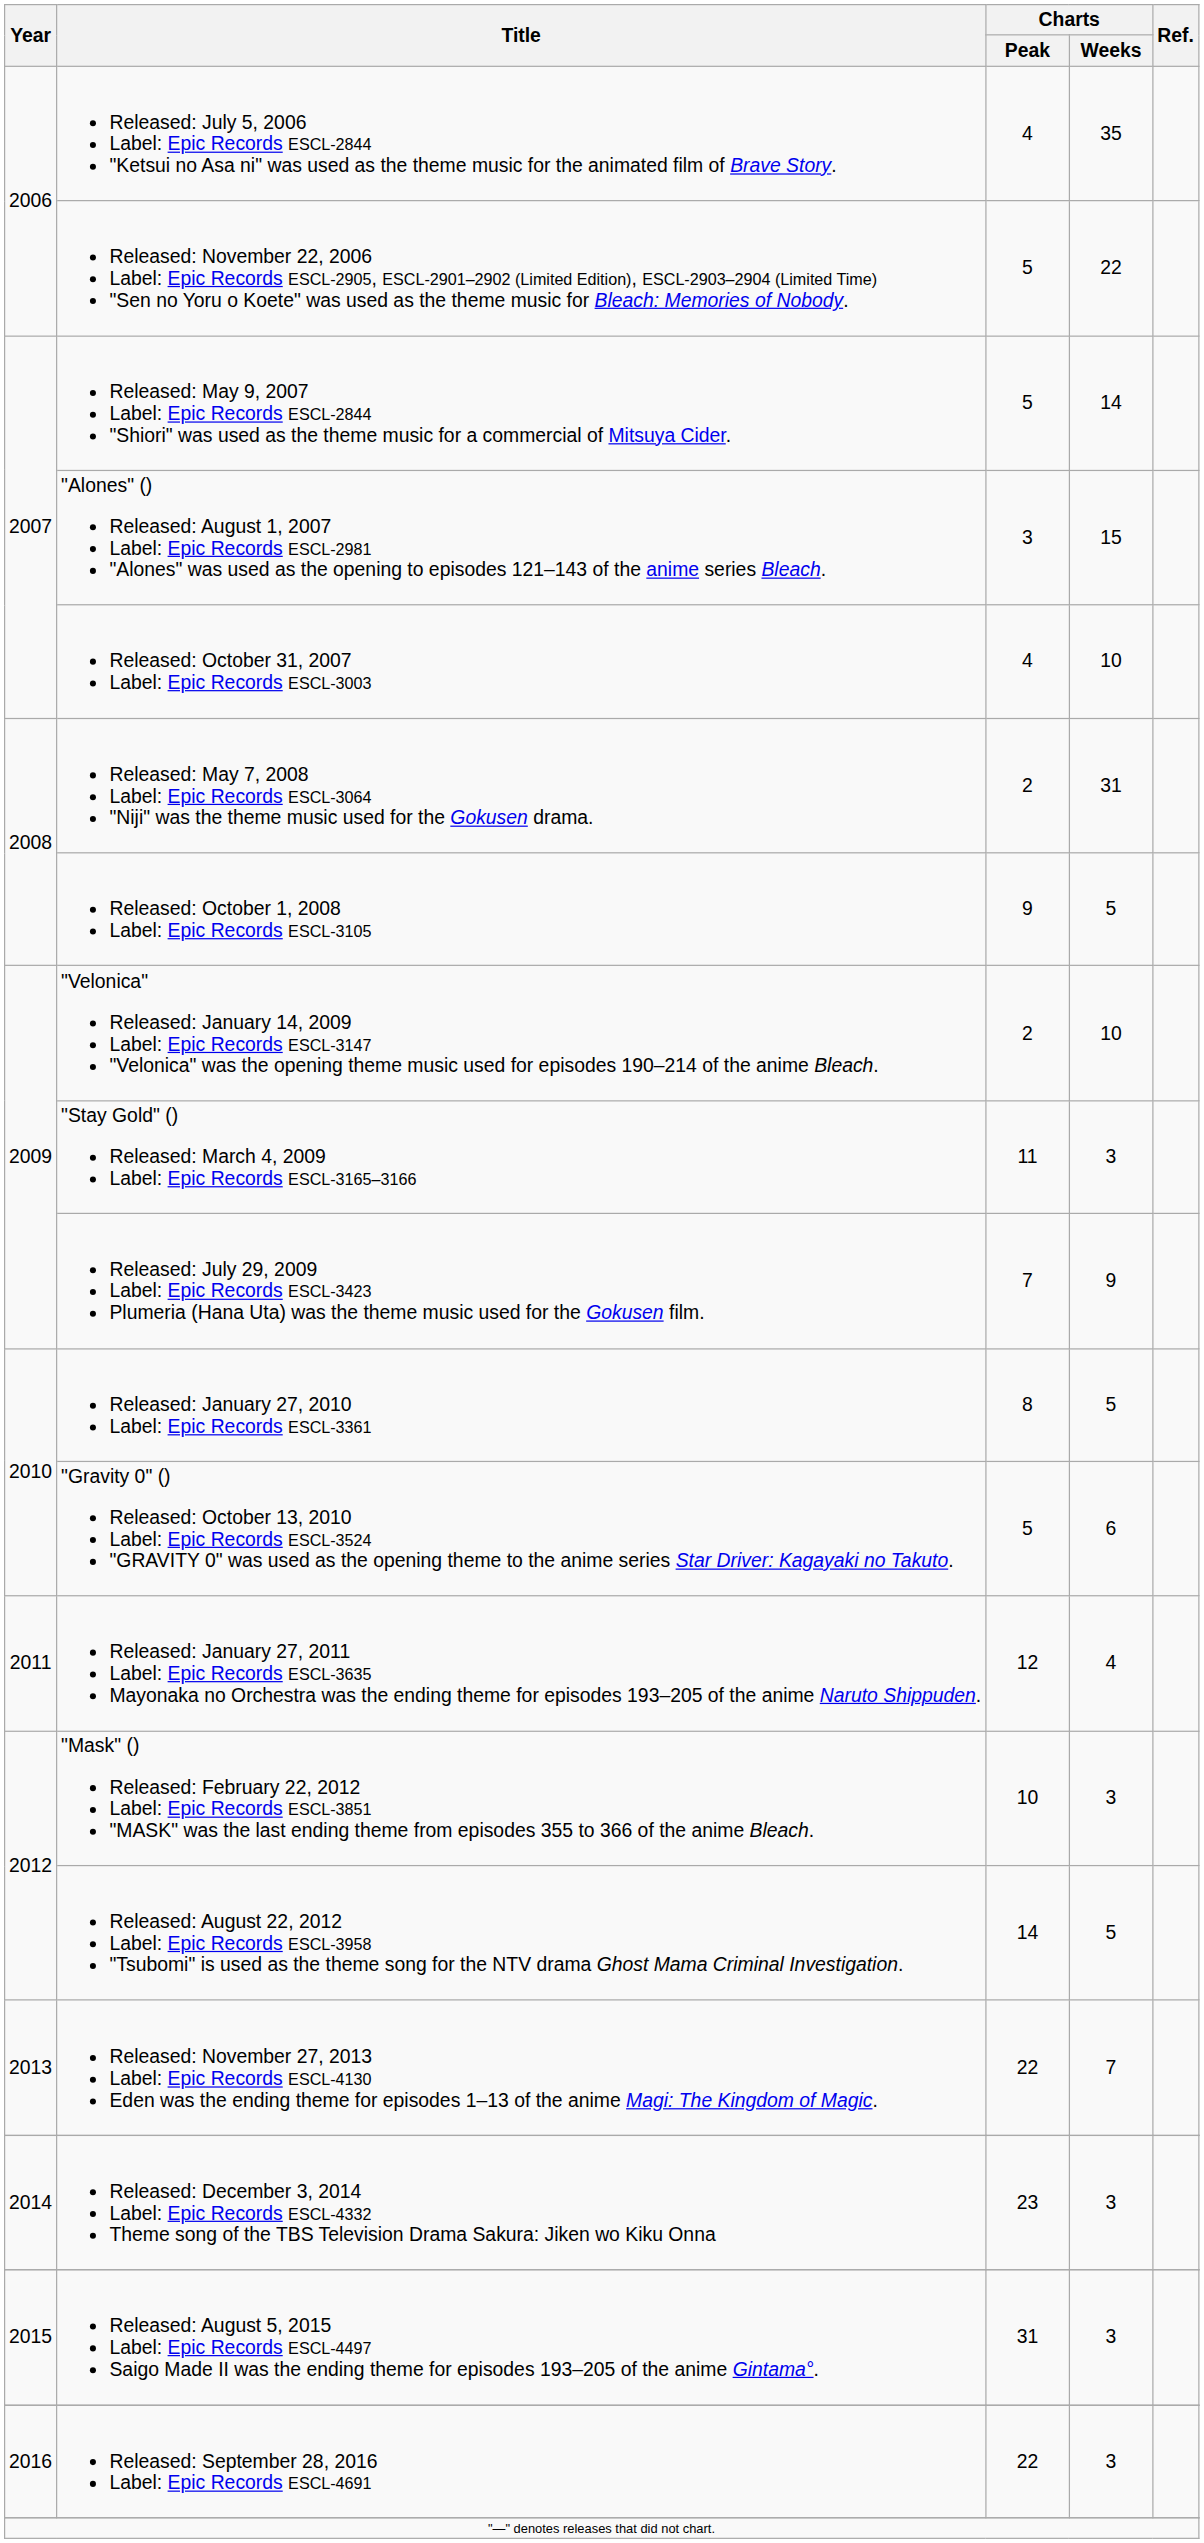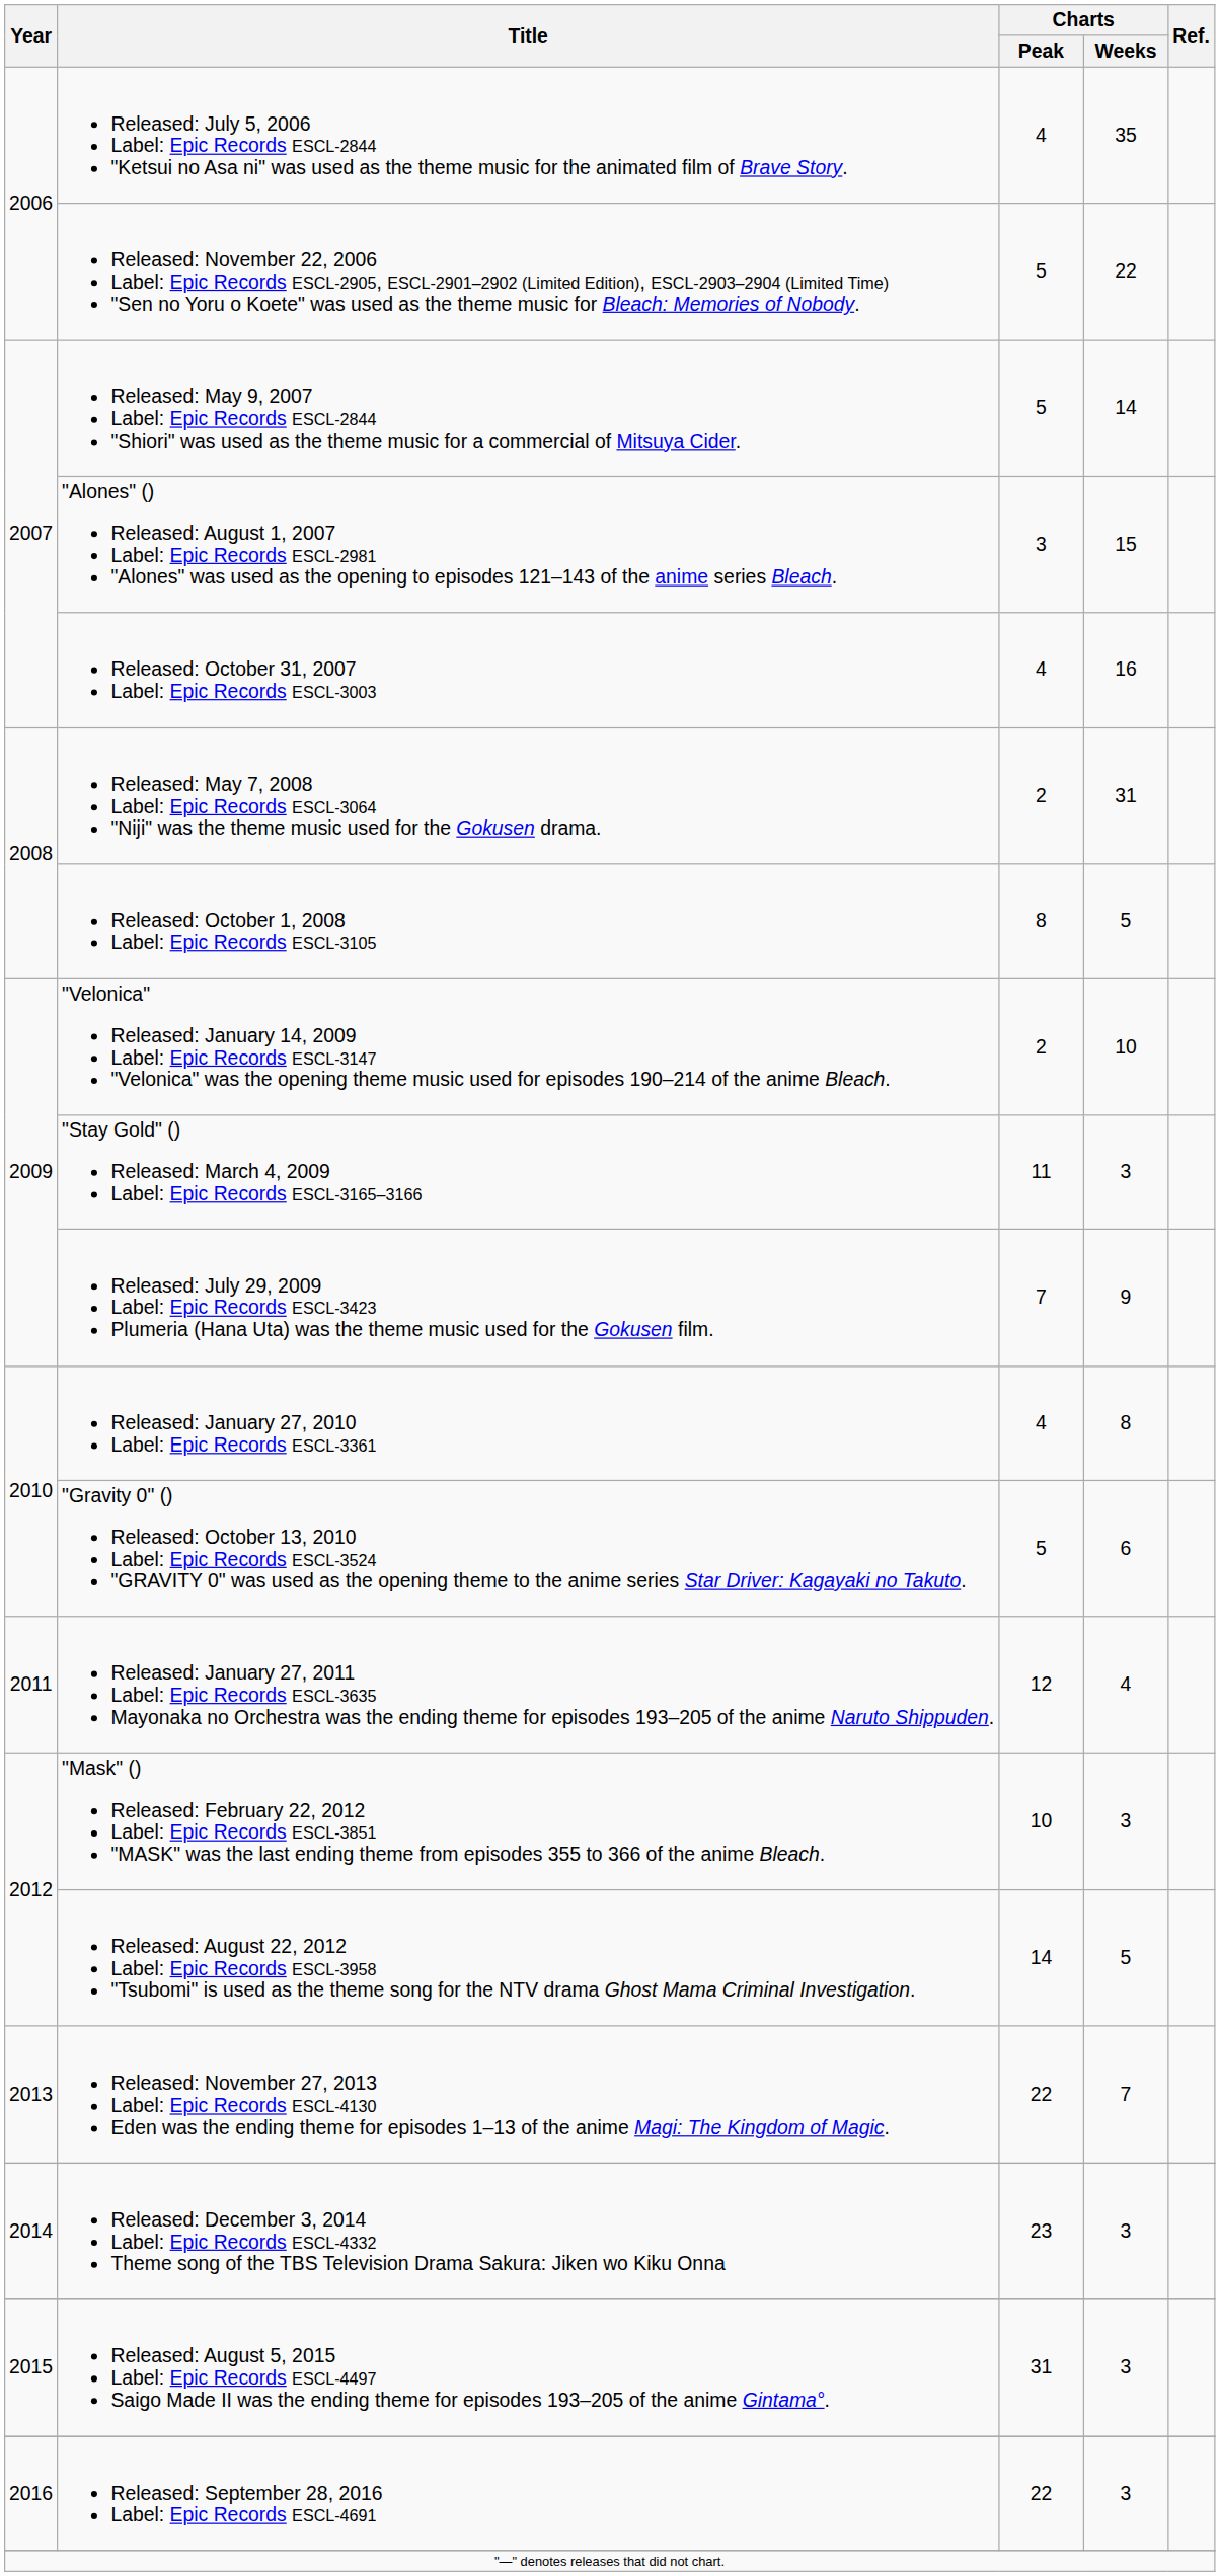Released: October 31, 2007 Label: Epic Records ESCL-3003 | Charts / Weeks: 10 -> 16
Released: October 1, 2008 Label: Epic Records ESCL-3105 | Charts / Peak: 9 -> 8
Released: January 27, 2010 Label: Epic Records ESCL-3361 | Charts / Peak: 8 -> 4
Released: January 27, 2010 Label: Epic Records ESCL-3361 | Charts / Weeks: 5 -> 8
